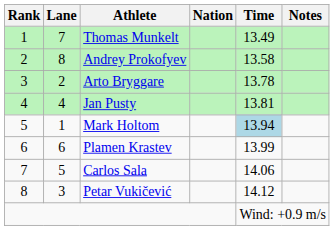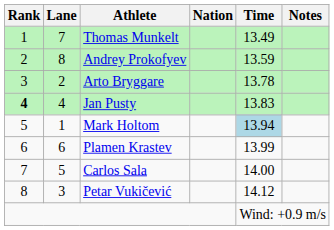Andrey Prokofyev | Time: 13.58 -> 13.59
Jan Pusty | Rank: normal -> bold
Jan Pusty | Time: 13.81 -> 13.83
Carlos Sala | Time: 14.06 -> 14.00
